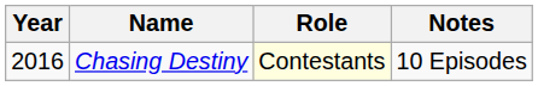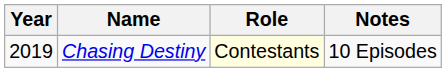Chasing Destiny | Year: 2016 -> 2019
